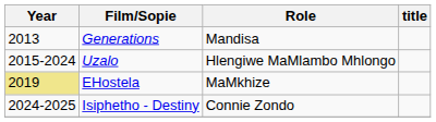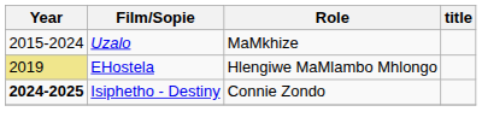- row: 2013 | Generations | Mandisa
Uzalo | Role: Hlengiwe MaMlambo Mhlongo -> MaMkhize
EHostela | Role: MaMkhize -> Hlengiwe MaMlambo Mhlongo
Isiphetho - Destiny | Year: normal -> bold
